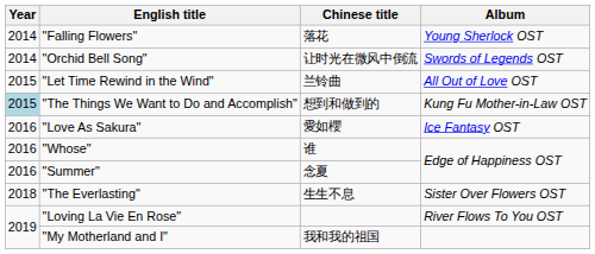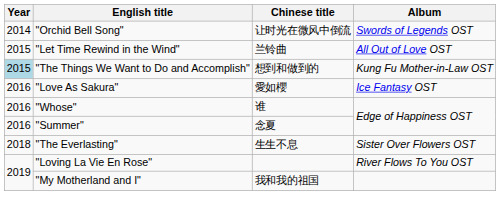- row: 2014 | "Falling Flowers" | 落花 | Young Sherlock OST
